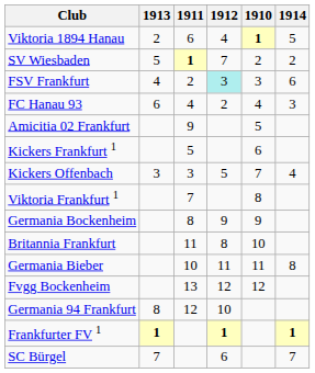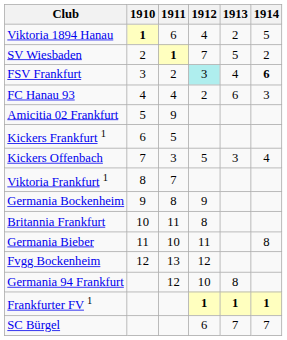columns swapped: 1910 <-> 1913
FSV Frankfurt | 1914: normal -> bold
